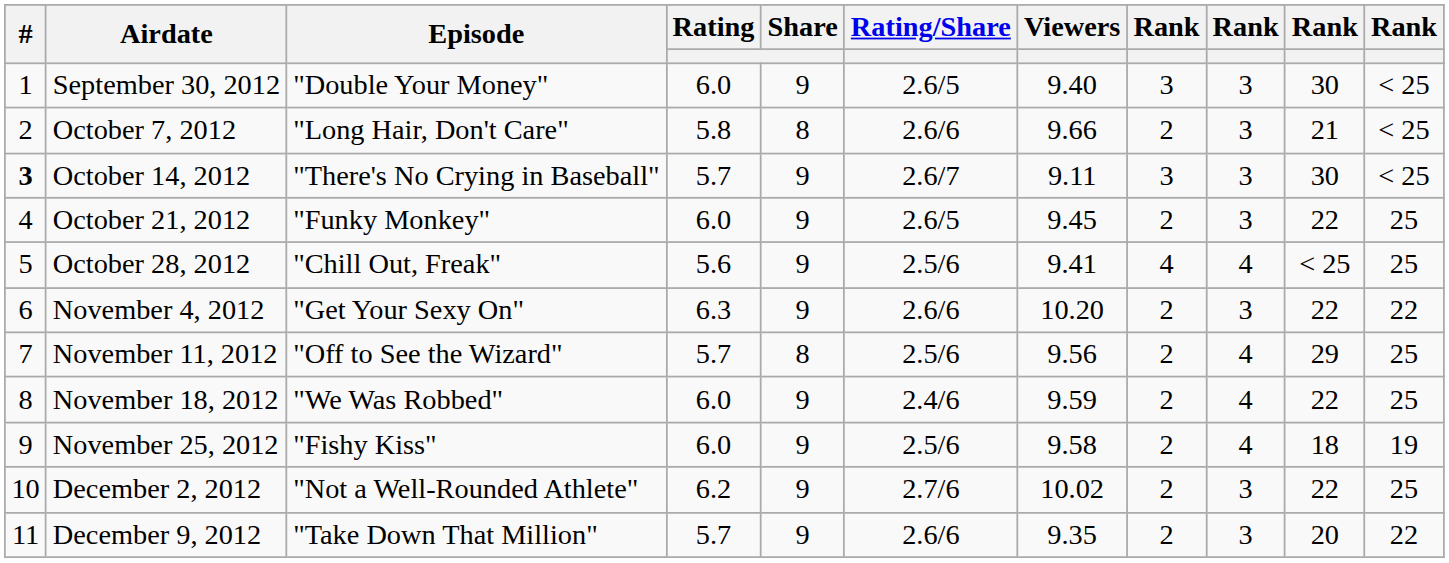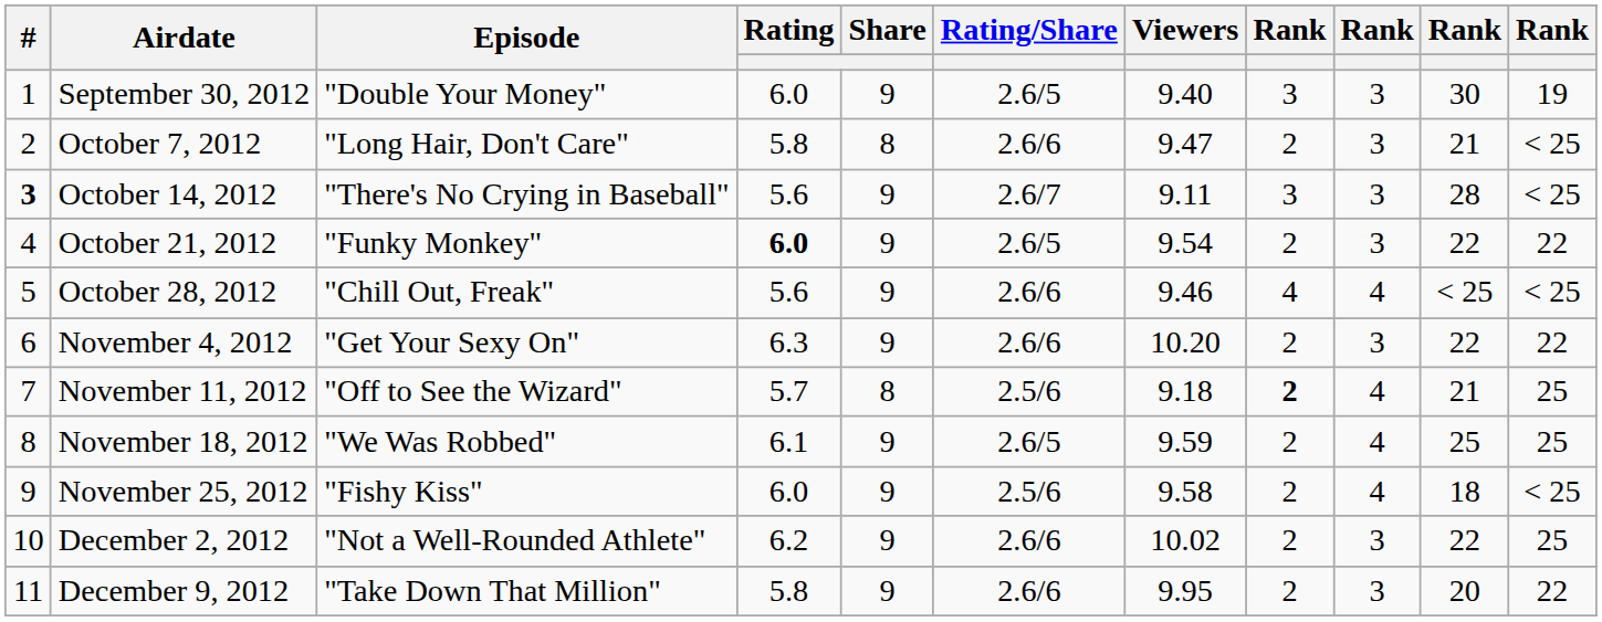September 30, 2012 | column 11: < 25 -> 19
October 7, 2012 | Viewers: 9.66 -> 9.47
October 14, 2012 | Rating: 5.7 -> 5.6
October 14, 2012 | column 10: 30 -> 28
October 21, 2012 | Rating: normal -> bold
October 21, 2012 | Viewers: 9.45 -> 9.54
October 21, 2012 | column 11: 25 -> 22
October 28, 2012 | Rating/Share: 2.5/6 -> 2.6/6
October 28, 2012 | Viewers: 9.41 -> 9.46
October 28, 2012 | column 11: 25 -> < 25
November 11, 2012 | Viewers: 9.56 -> 9.18
November 11, 2012 | column 8: normal -> bold
November 11, 2012 | column 10: 29 -> 21
November 18, 2012 | Rating: 6.0 -> 6.1
November 18, 2012 | Rating/Share: 2.4/6 -> 2.6/5
November 18, 2012 | column 10: 22 -> 25
November 25, 2012 | column 11: 19 -> < 25
December 2, 2012 | Rating/Share: 2.7/6 -> 2.6/6
December 9, 2012 | Rating: 5.7 -> 5.8
December 9, 2012 | Viewers: 9.35 -> 9.95
